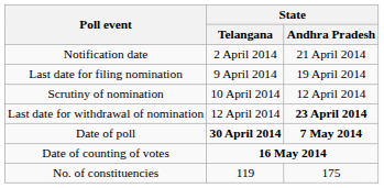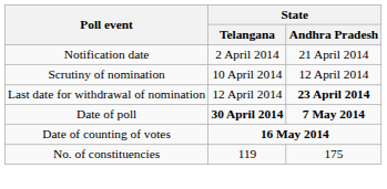- row: Last date for filing nomination | 9 April 2014 | 19 April 2014
